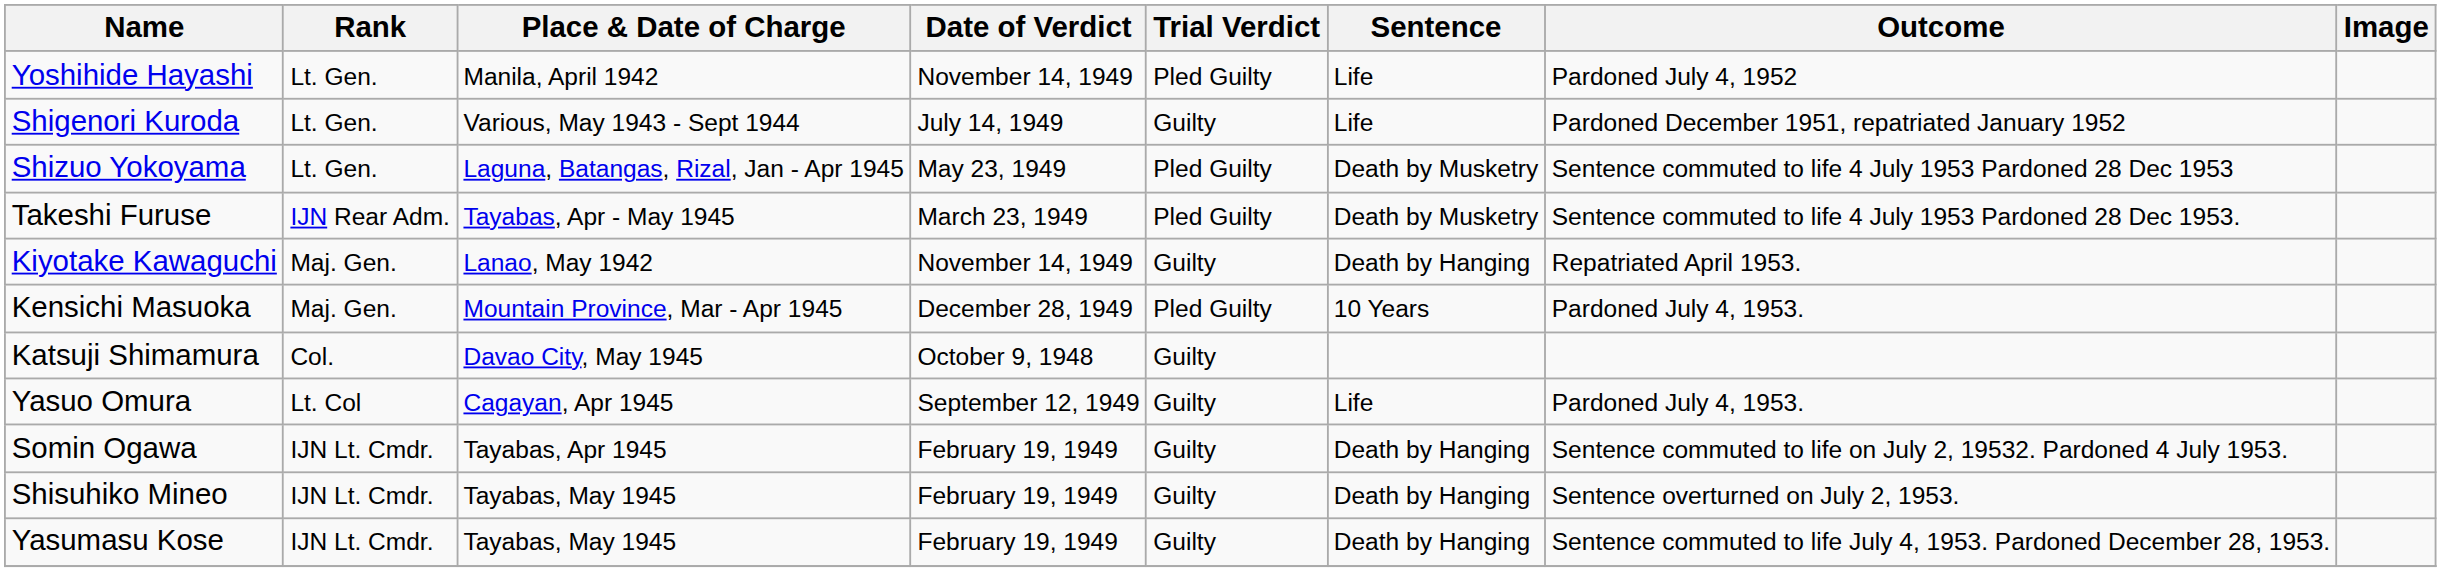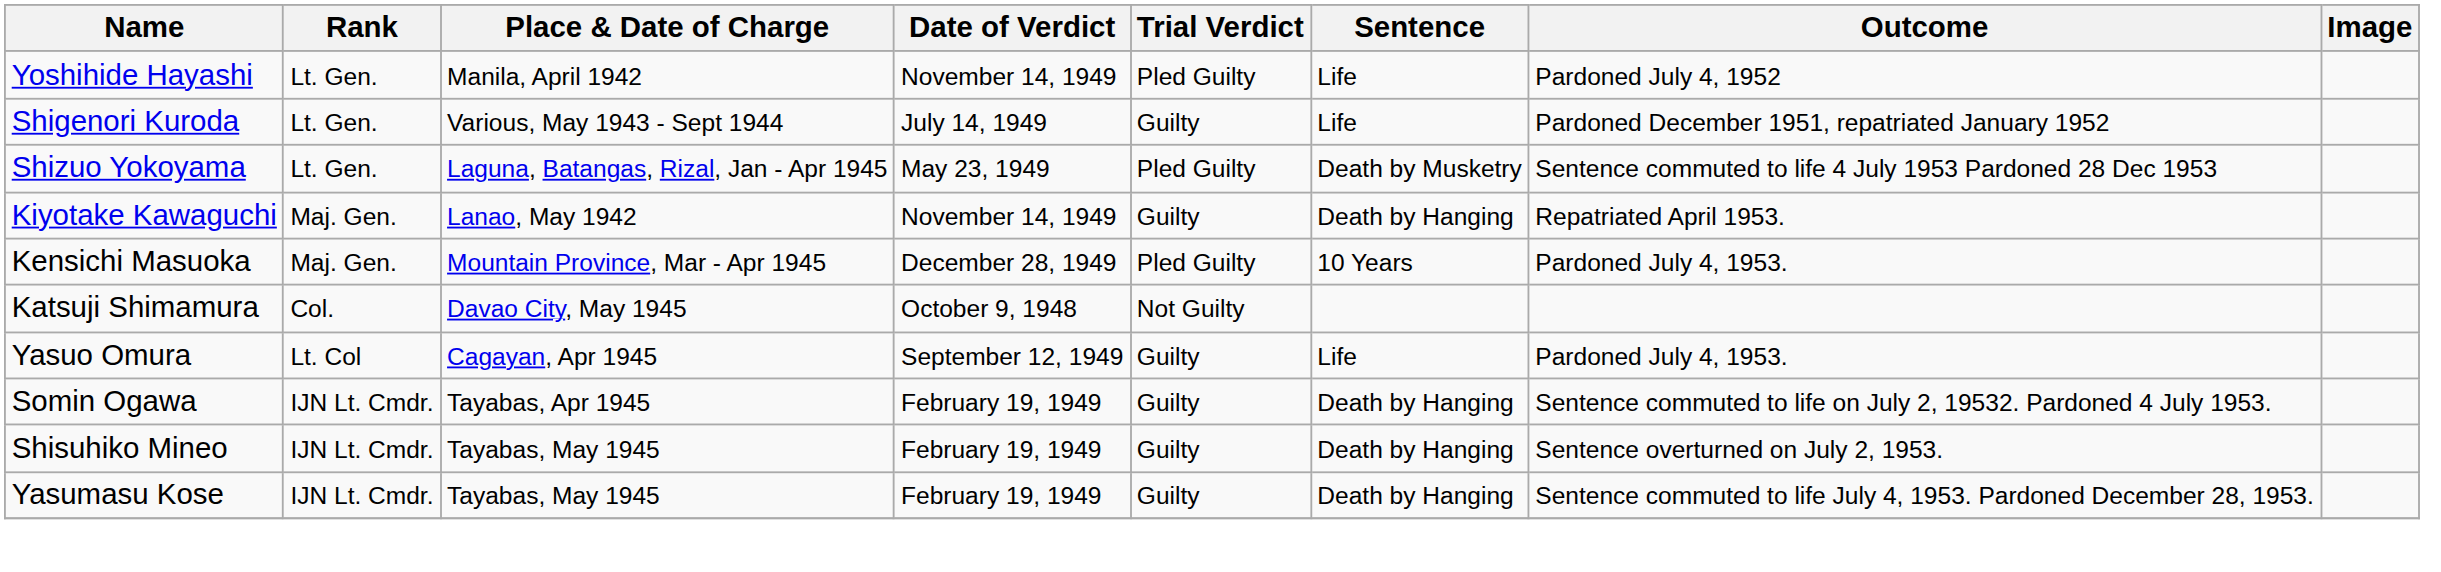- row: Takeshi Furuse | IJN Rear Adm. | Tayabas, Apr - May 1945 | March 23, 1949 | Pled Guilty | Death by Musketry | Sentence commuted to life 4 July 1953 Pardoned 28 Dec 1953.
Katsuji Shimamura | Trial Verdict: Guilty -> Not Guilty
